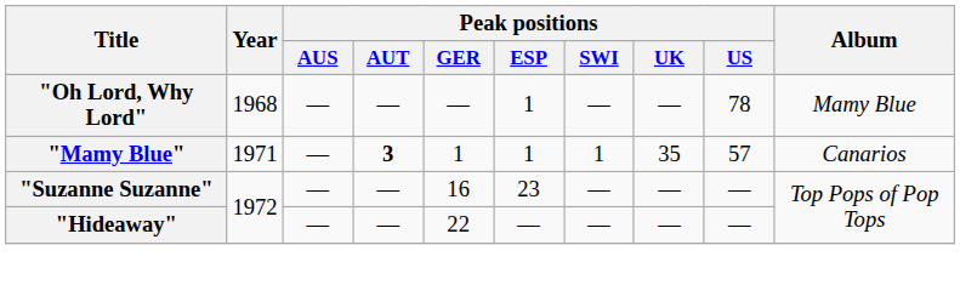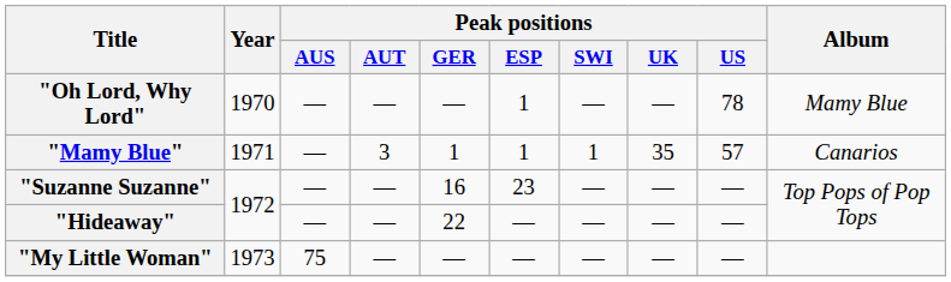"Oh Lord, Why Lord" | Year: 1968 -> 1970
"Mamy Blue" | Peak positions / AUT: bold -> normal
+ row: "My Little Woman" | 1973 | 75 | — | — | — | — | — | —
